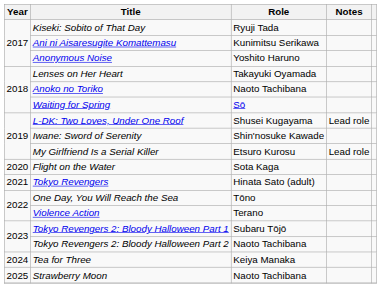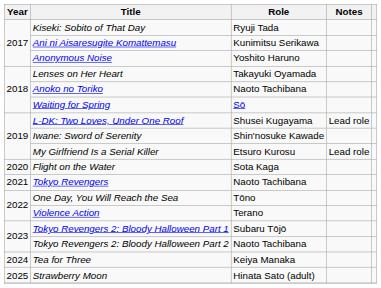Tokyo Revengers | Role: Hinata Sato (adult) -> Naoto Tachibana
Strawberry Moon | Role: Naoto Tachibana -> Hinata Sato (adult)
